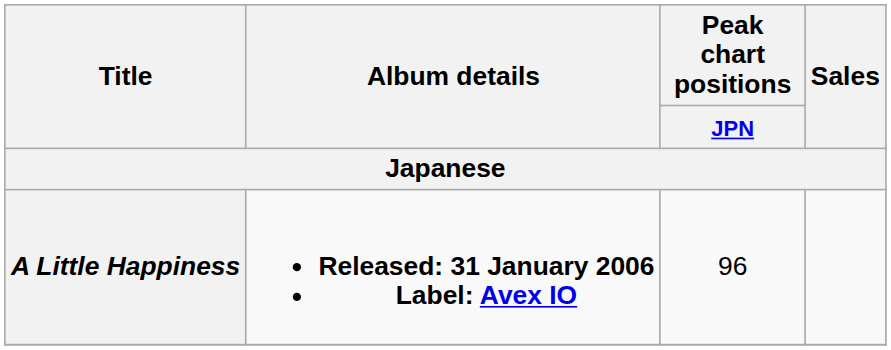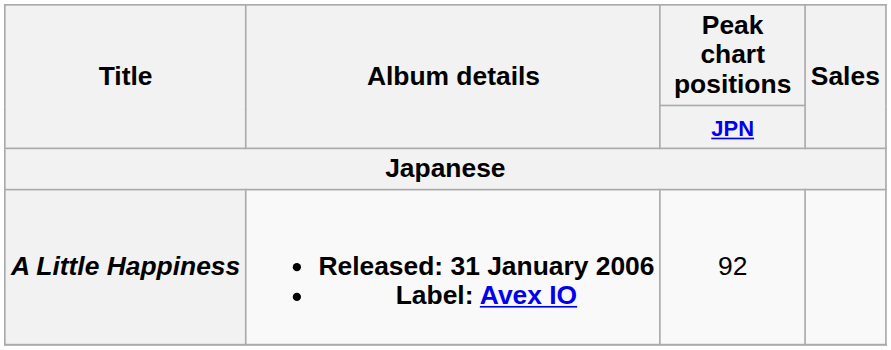A Little Happiness | Peak chart positions / JPN: 96 -> 92
